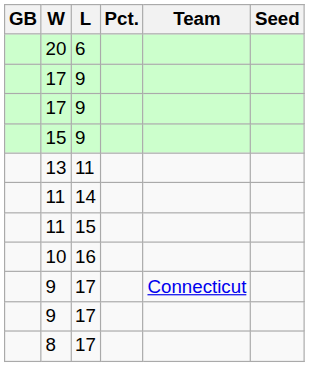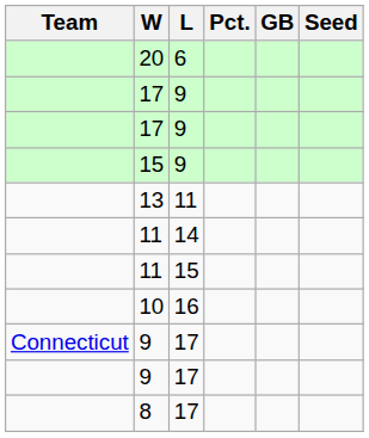columns swapped: Team <-> GB
